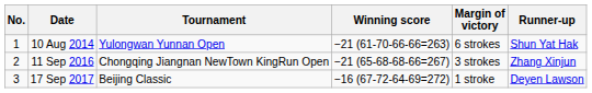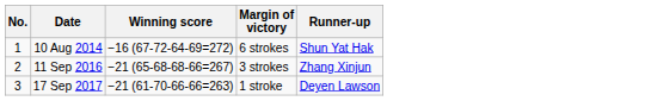- column: Tournament | Yulongwan Yunnan Open | Chongqing Jiangnan NewTown KingRun Open | Beijing Classic
10 Aug 2014 | Winning score: −21 (61-70-66-66=263) -> −16 (67-72-64-69=272)
17 Sep 2017 | Winning score: −16 (67-72-64-69=272) -> −21 (61-70-66-66=263)
